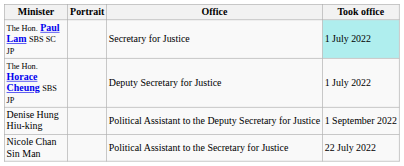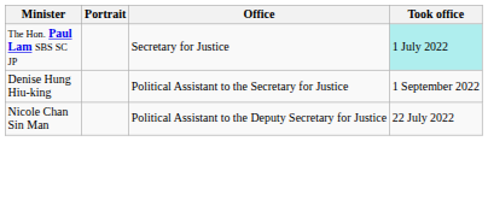- row: The Hon. Horace Cheung SBS JP | Deputy Secretary for Justice | 1 July 2022
Denise Hung Hiu-king | Office: Political Assistant to the Deputy Secretary for Justice -> Political Assistant to the Secretary for Justice
Nicole Chan Sin Man | Office: Political Assistant to the Secretary for Justice -> Political Assistant to the Deputy Secretary for Justice
